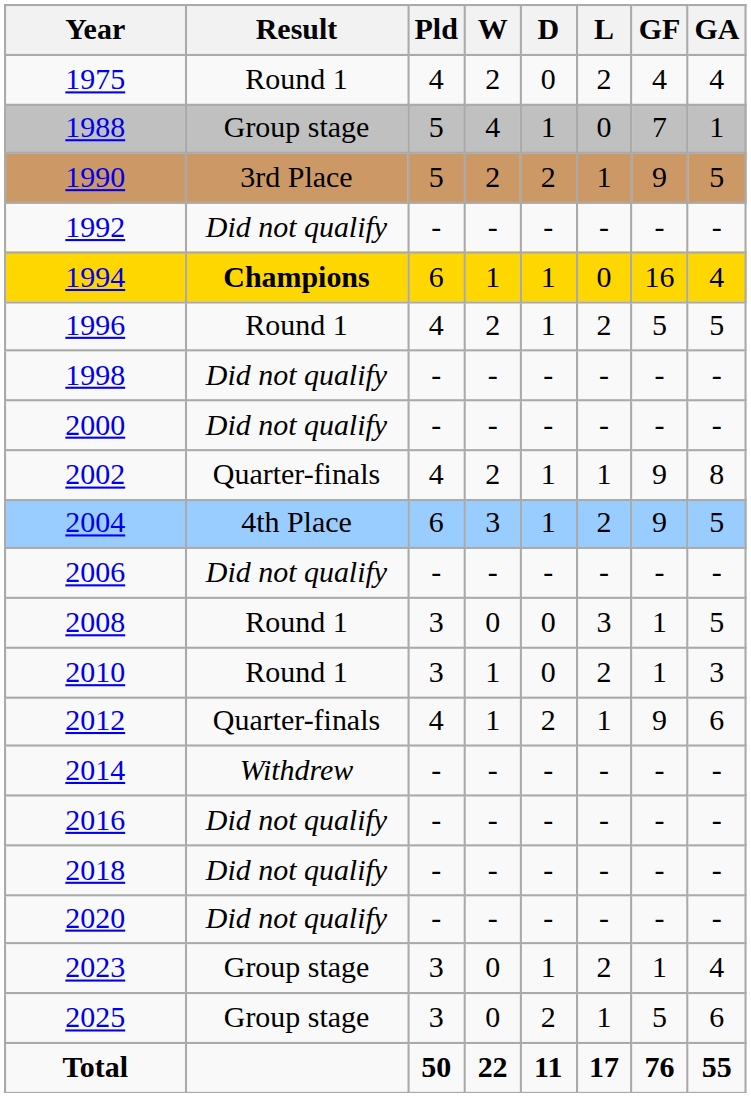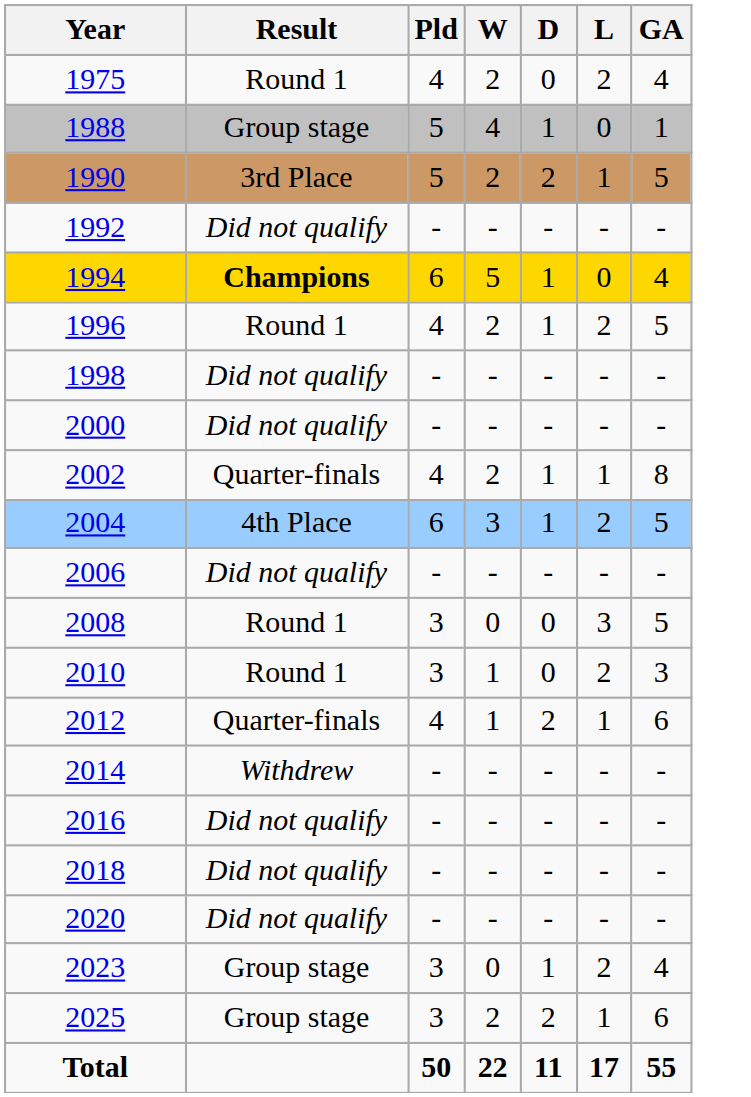- column: GF | 4 | 7 | 9 | - | 16 | 5 | - | - | 9 | 9 | - | 1 | 1 | 9 | - | - | - | - | 1 | 5 | 76
1994 | W: 1 -> 5
2025 | W: 0 -> 2
